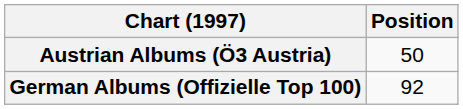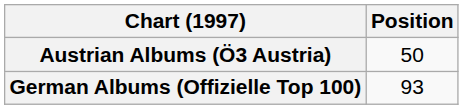German Albums (Offizielle Top 100) | Position: 92 -> 93
